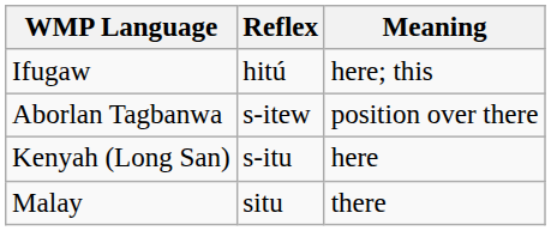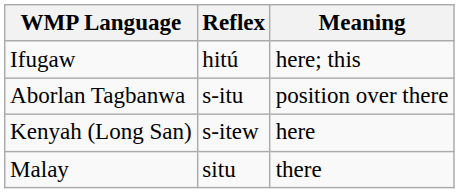Aborlan Tagbanwa | Reflex: s-itew -> s-itu
Kenyah (Long San) | Reflex: s-itu -> s-itew
